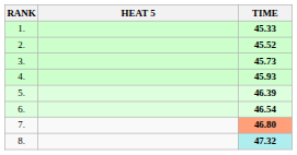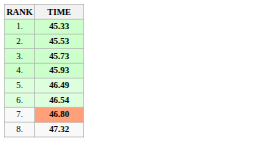- column: HEAT 5
2. | TIME: 45.52 -> 45.53
5. | TIME: 46.39 -> 46.49
8. | TIME: paleturquoise background -> no background
